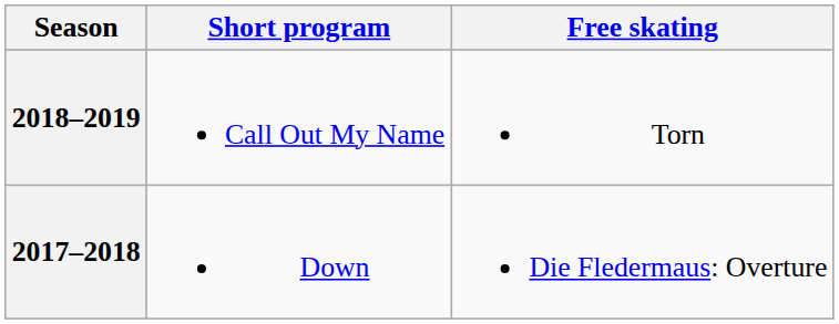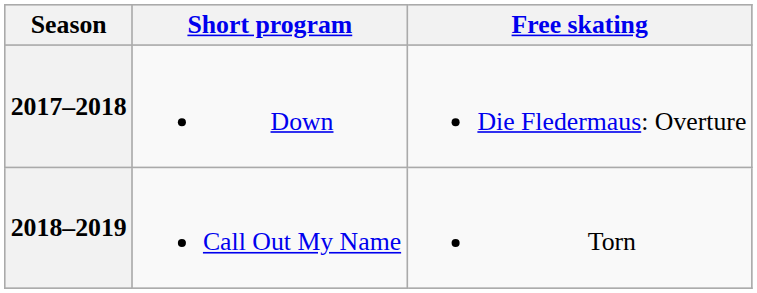rows swapped: 2018–2019 <-> 2017–2018
